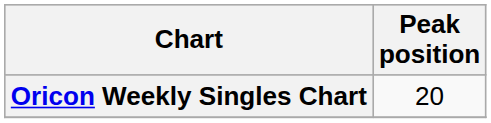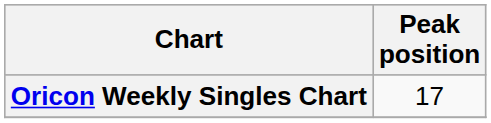Oricon Weekly Singles Chart | Peak position: 20 -> 17
